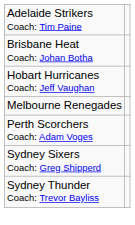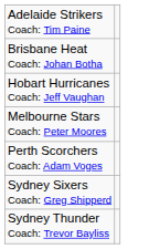- row: Melbourne Renegades
+ row: Melbourne Stars Coach: Peter Moores
